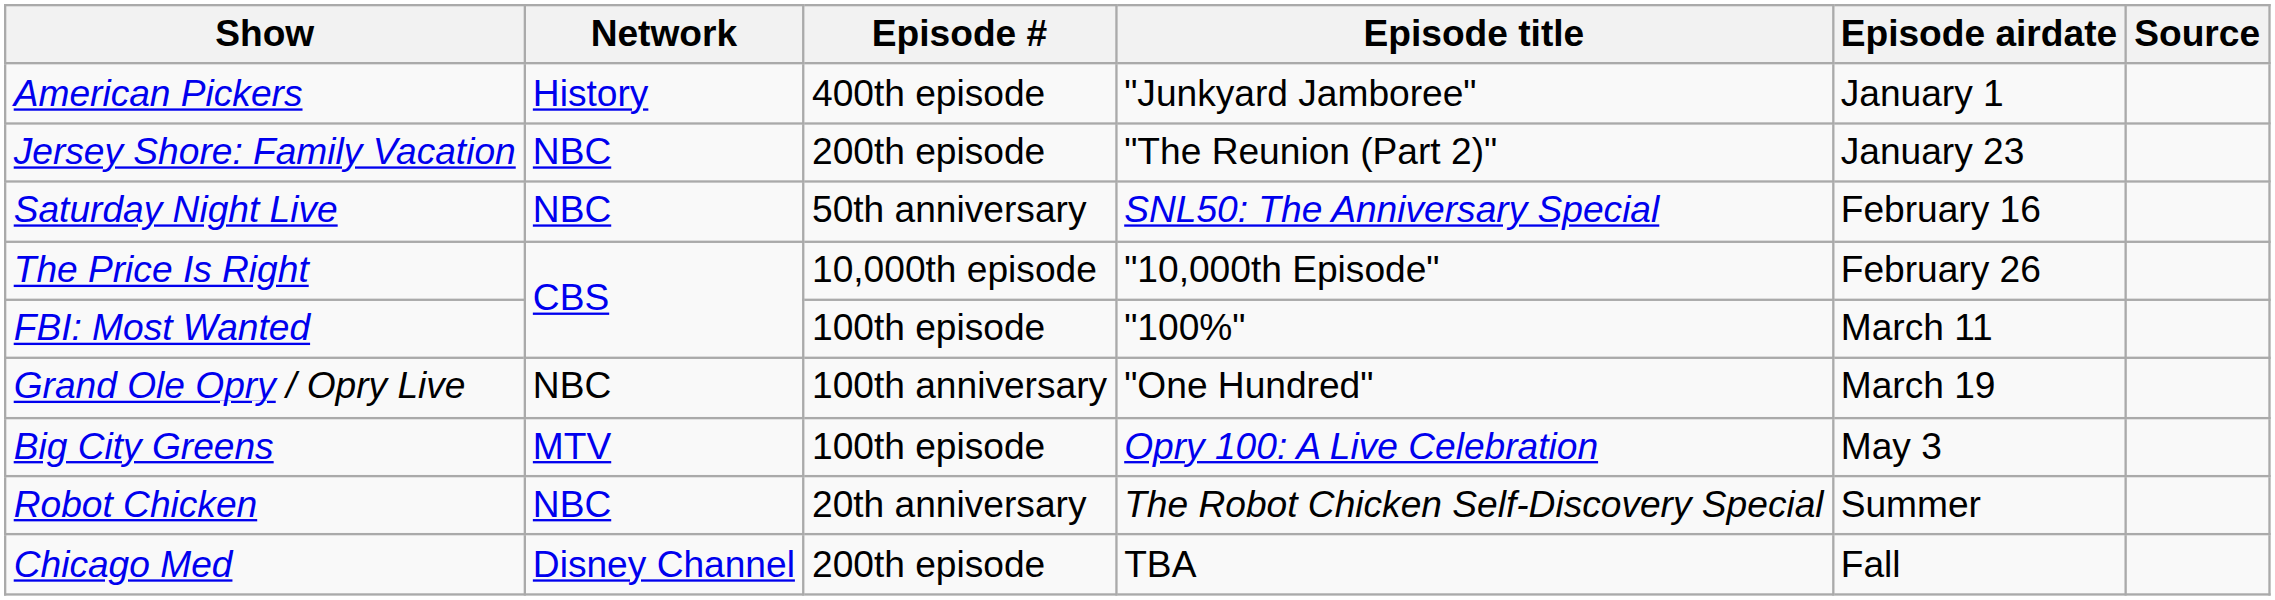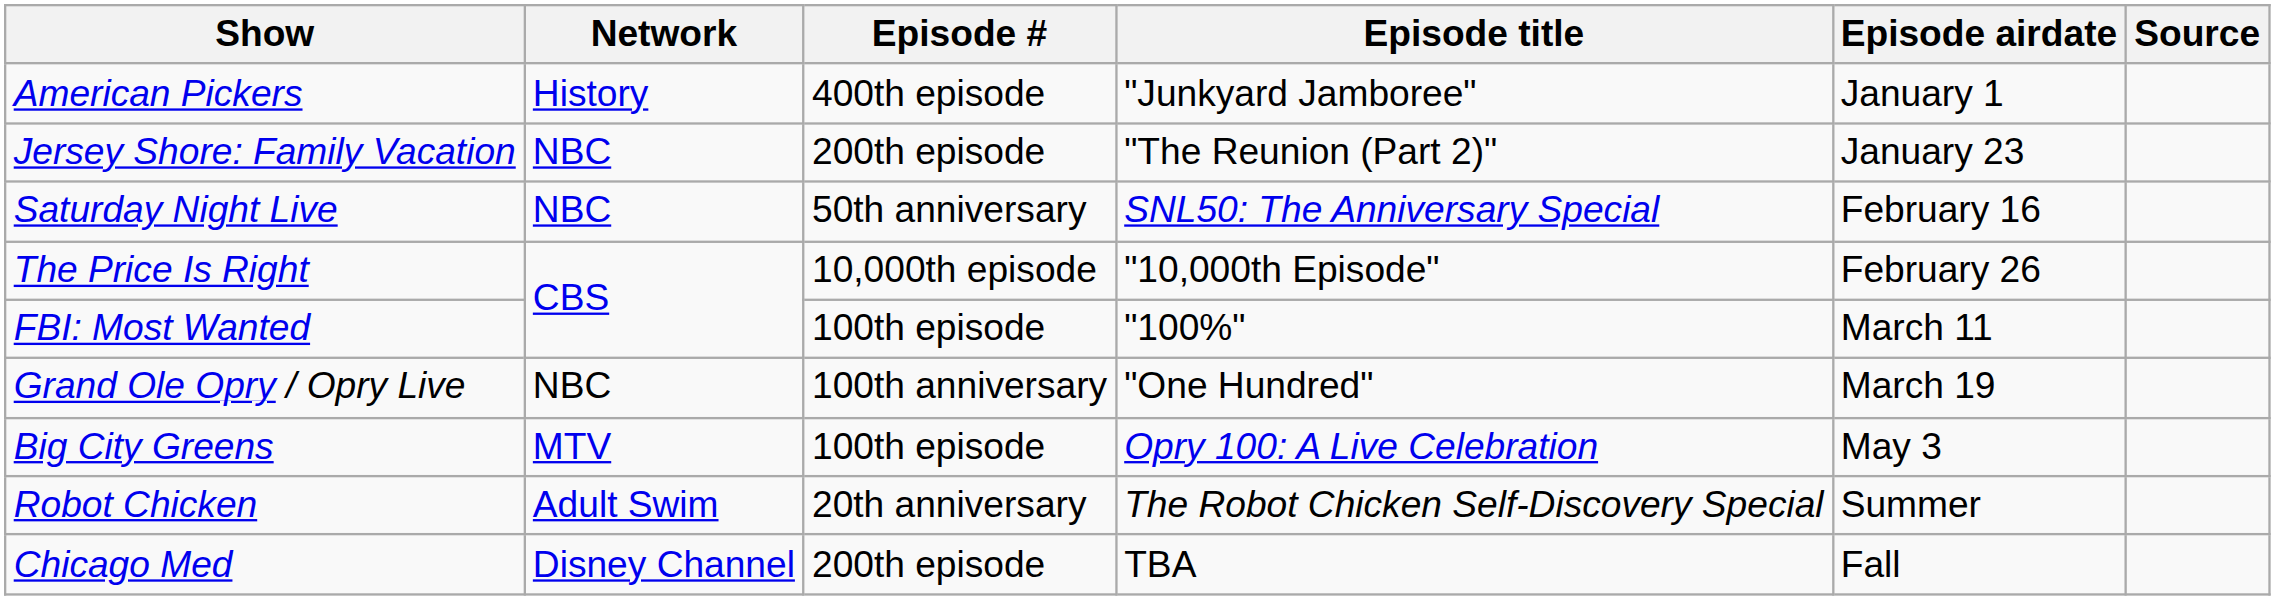Robot Chicken | Network: NBC -> Adult Swim
